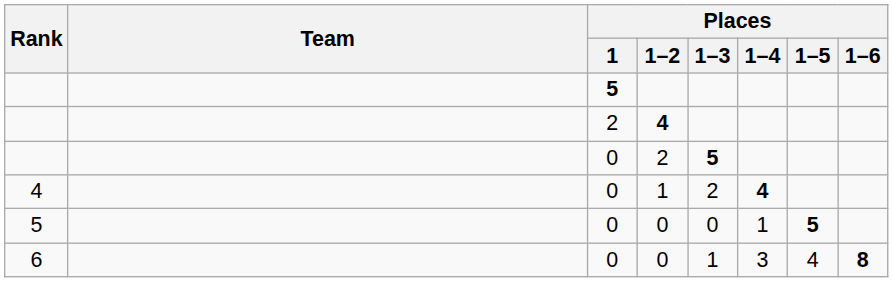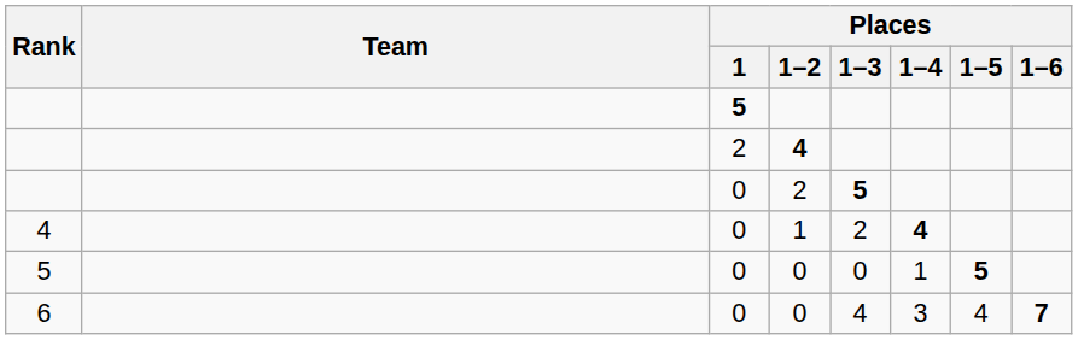6 / 0 | Places / 1–3: 1 -> 4
6 / 0 | Places / 1–6: 8 -> 7
